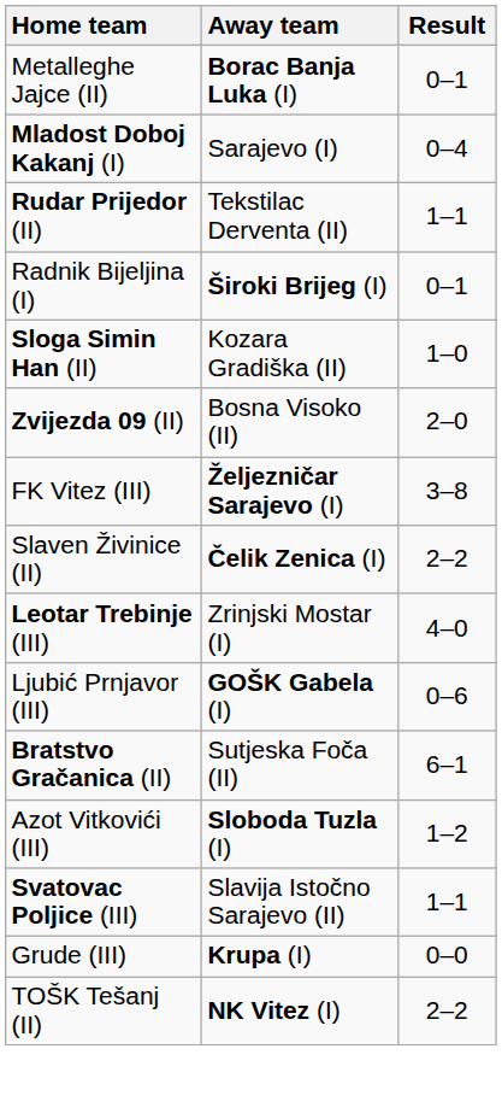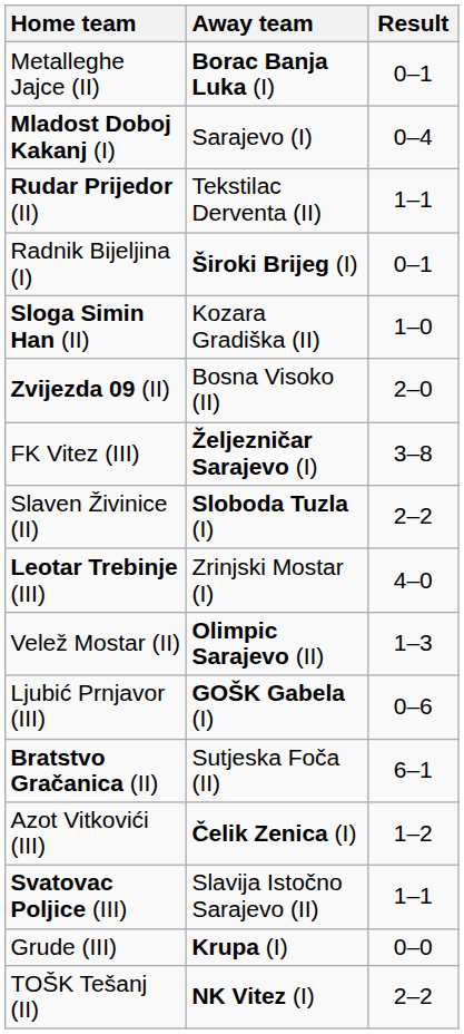Slaven Živinice (II) | Away team: Čelik Zenica (I) -> Sloboda Tuzla (I)
+ row: Velež Mostar (II) | Olimpic Sarajevo (II) | 1–3
Azot Vitkovići (III) | Away team: Sloboda Tuzla (I) -> Čelik Zenica (I)
